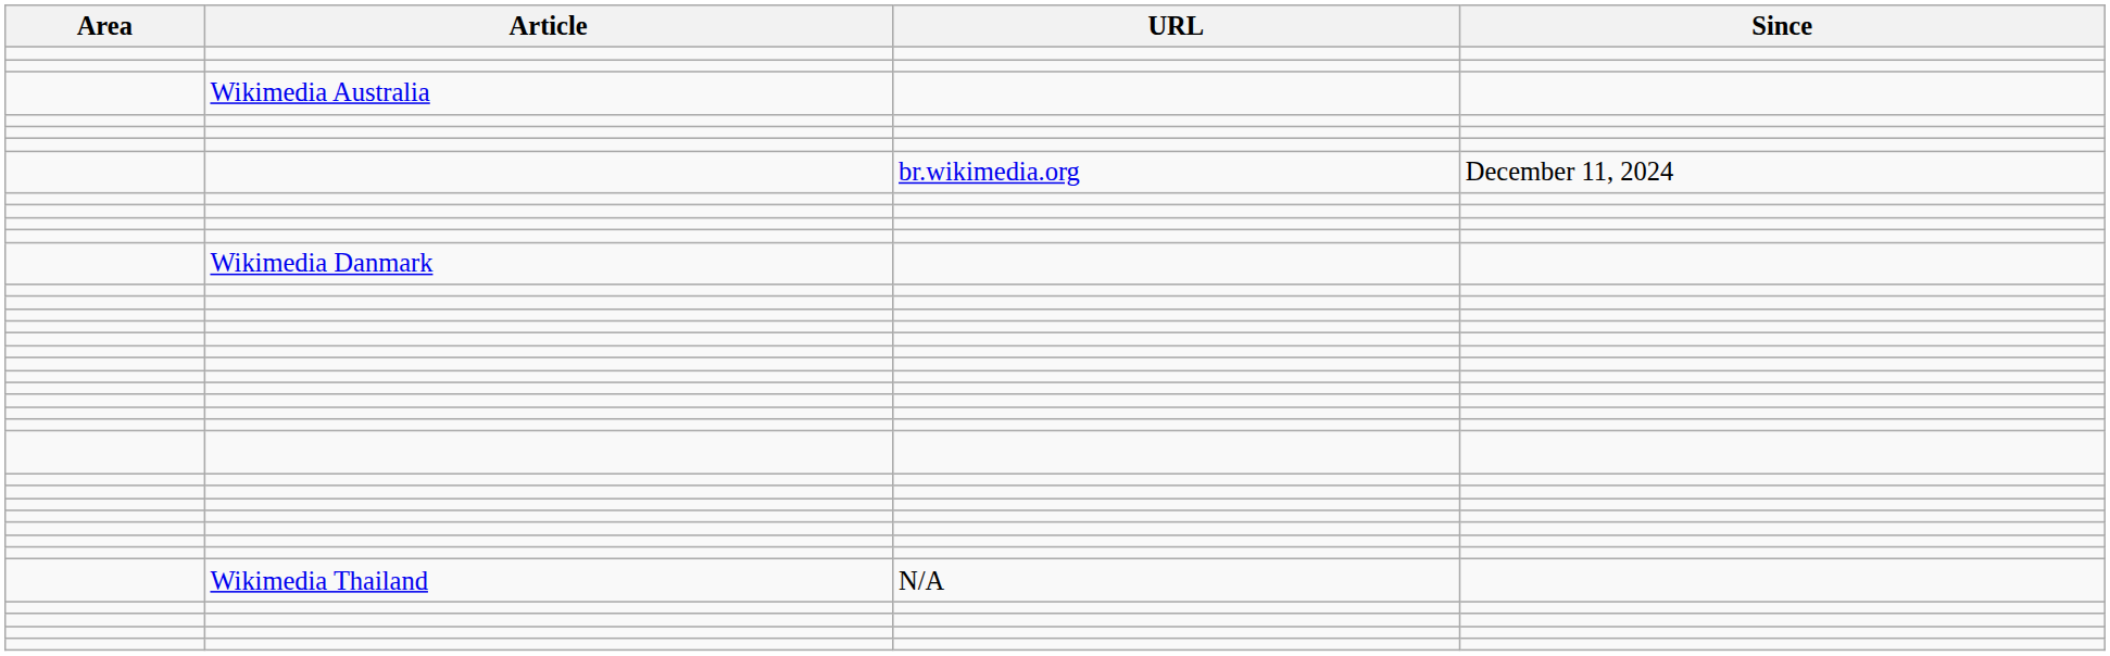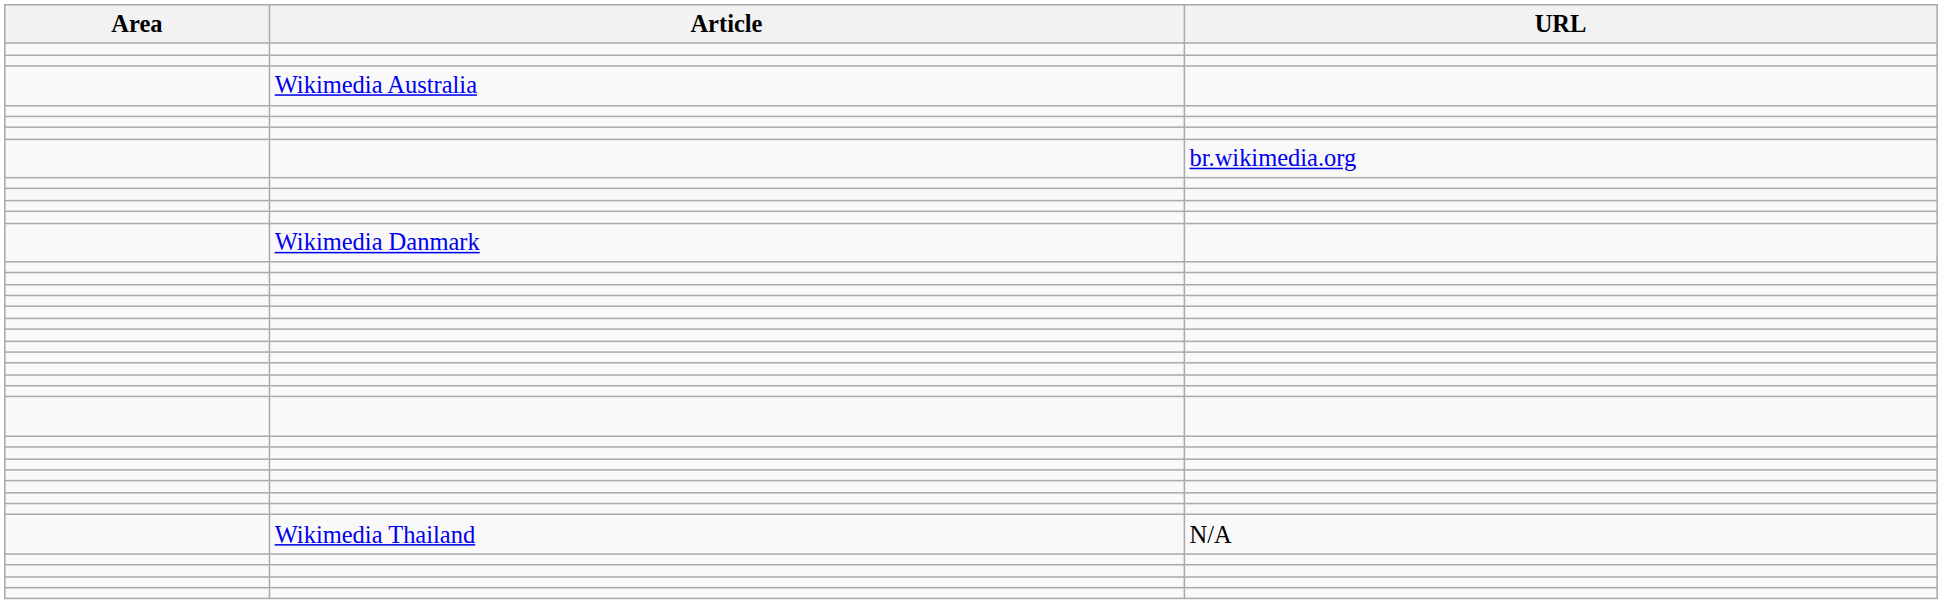- column: Since | December 11, 2024
